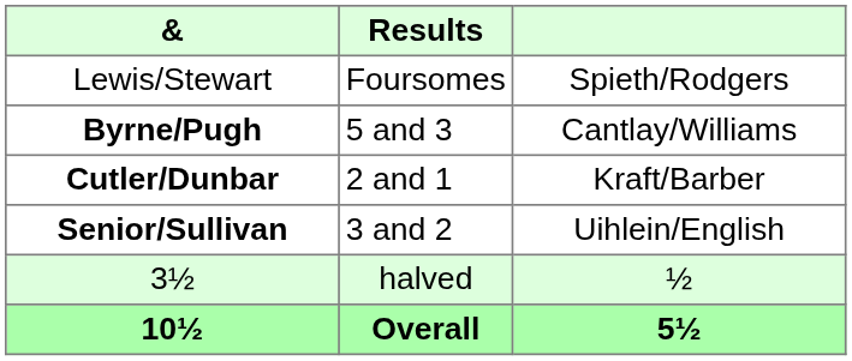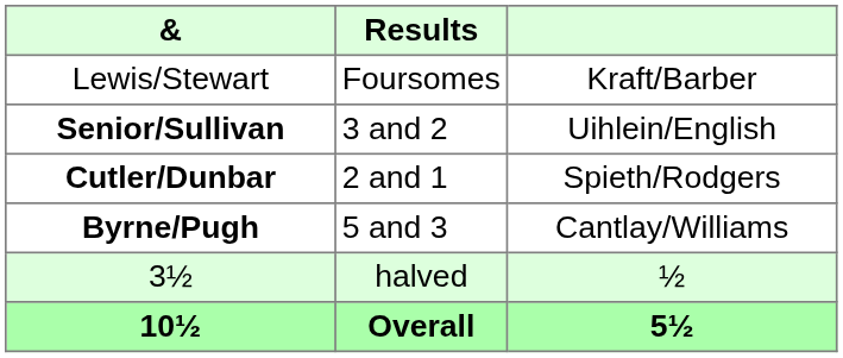Lewis/Stewart | column 3: Spieth/Rodgers -> Kraft/Barber
rows swapped: Senior/Sullivan <-> Byrne/Pugh
Cutler/Dunbar | column 3: Kraft/Barber -> Spieth/Rodgers
